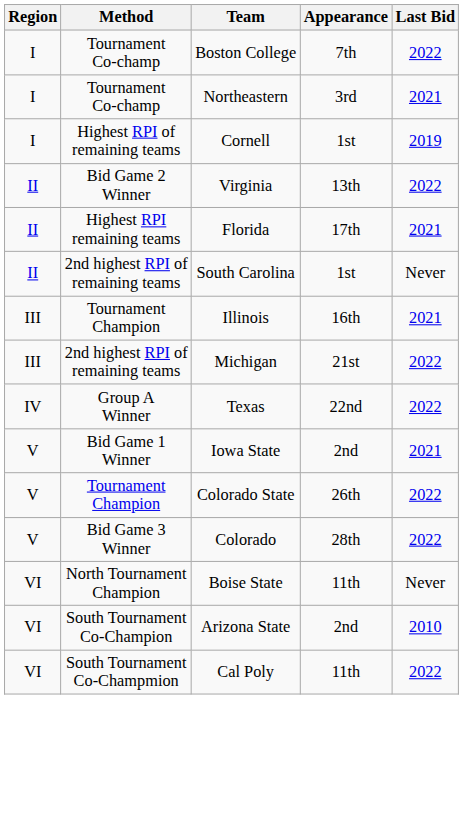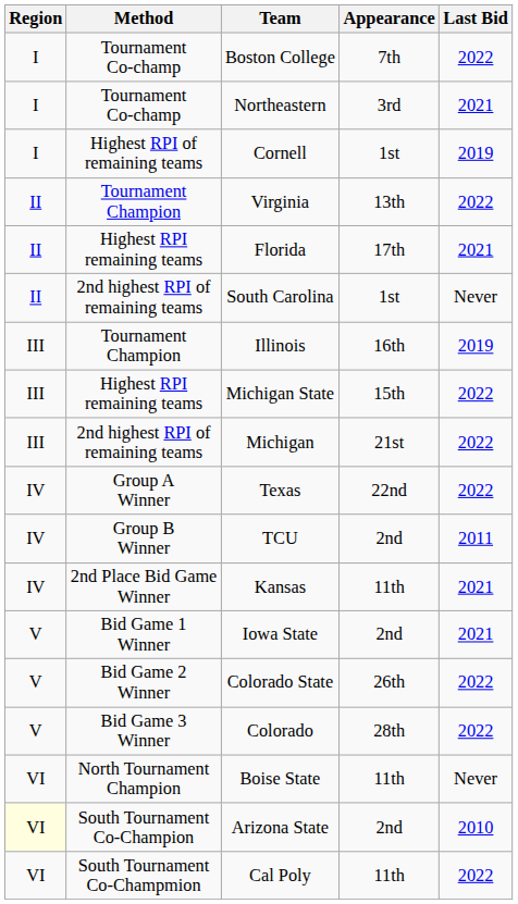Virginia | Method: Bid Game 2 Winner -> Tournament Champion
Illinois | Last Bid: 2021 -> 2019
+ row: III | Highest RPI remaining teams | Michigan State | 15th | 2022
+ row: IV | Group B Winner | TCU | 2nd | 2011
+ row: IV | 2nd Place Bid Game Winner | Kansas | 11th | 2021
Colorado State | Method: Tournament Champion -> Bid Game 2 Winner
Arizona State | Region: no background -> lightyellow background
